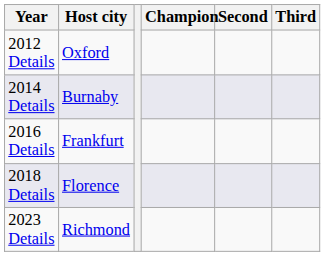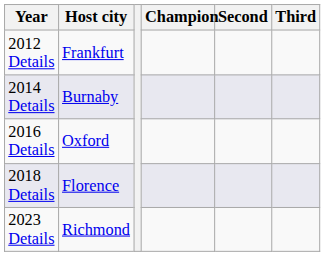2012 Details | Host city: Oxford -> Frankfurt
2016 Details | Host city: Frankfurt -> Oxford
